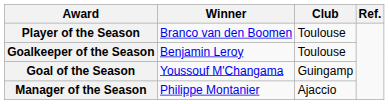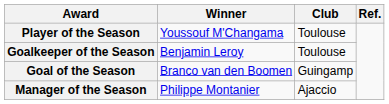Player of the Season | Winner: Branco van den Boomen -> Youssouf M'Changama
Goal of the Season | Winner: Youssouf M'Changama -> Branco van den Boomen
